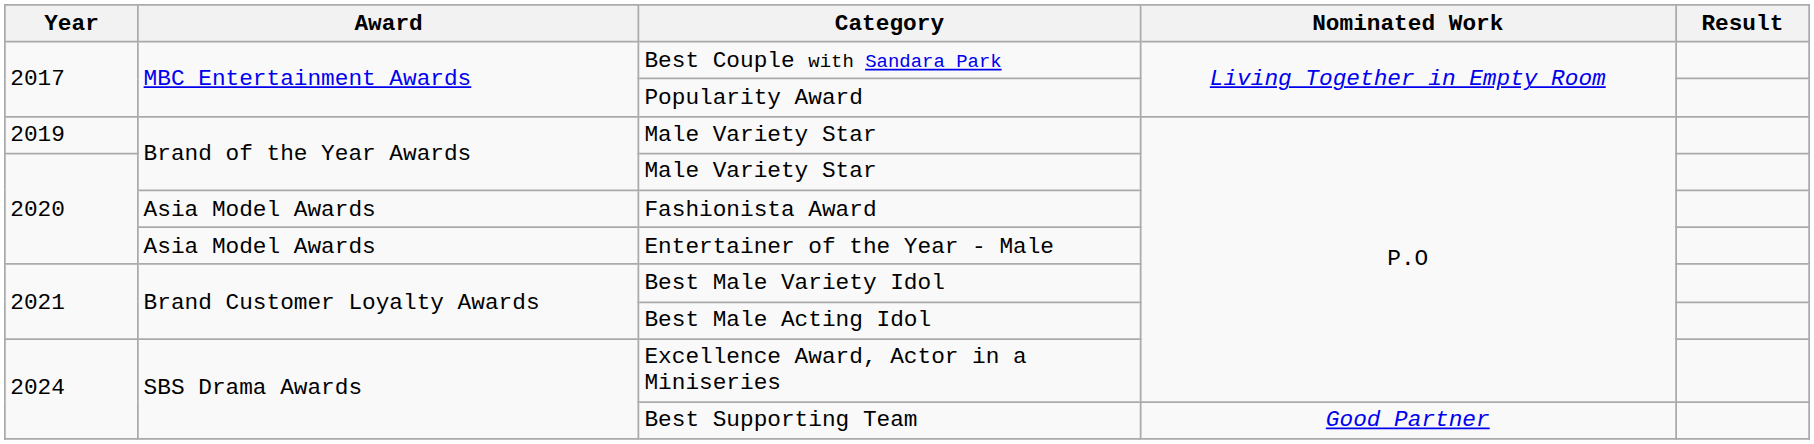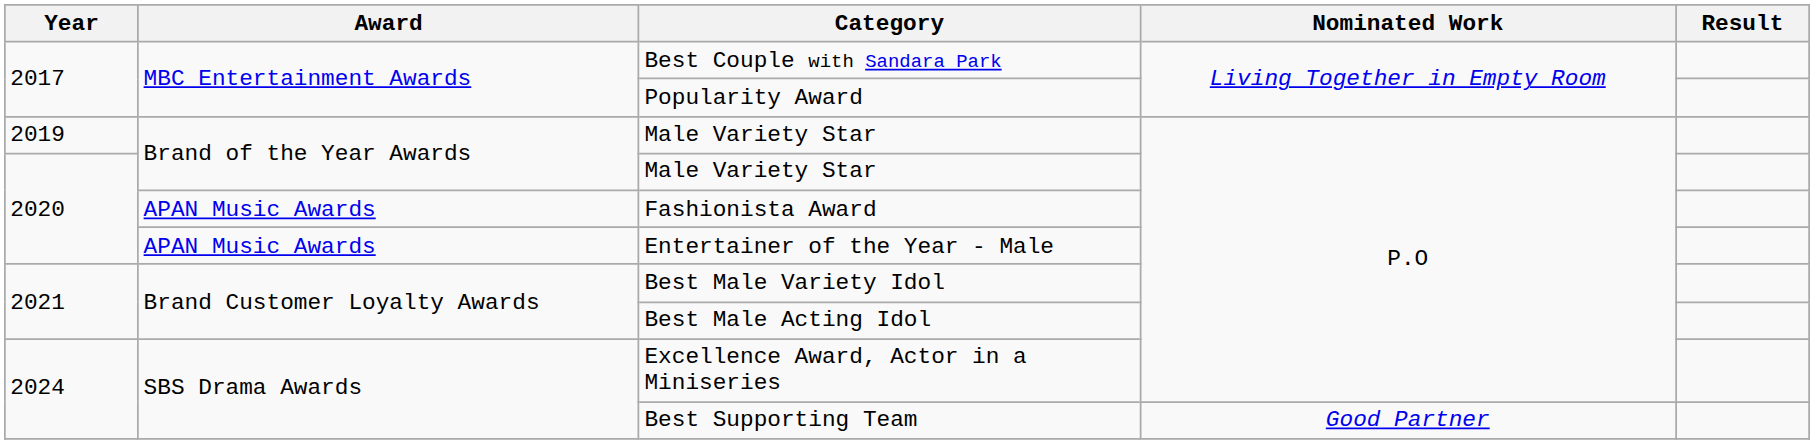Fashionista Award | Award: Asia Model Awards -> APAN Music Awards
Entertainer of the Year - Male | Award: Asia Model Awards -> APAN Music Awards
